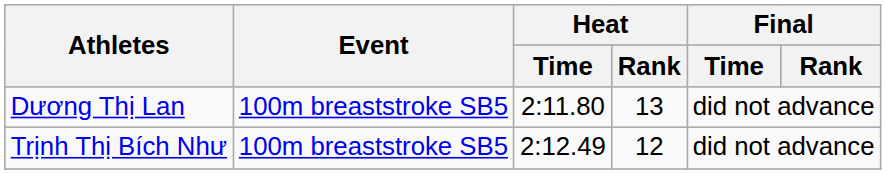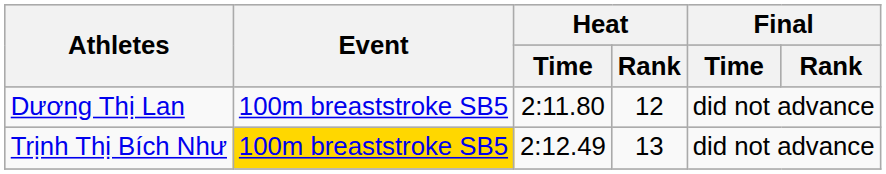Dương Thị Lan | Heat / Rank: 13 -> 12
Trịnh Thị Bích Như | Event: no background -> gold background
Trịnh Thị Bích Như | Heat / Rank: 12 -> 13
